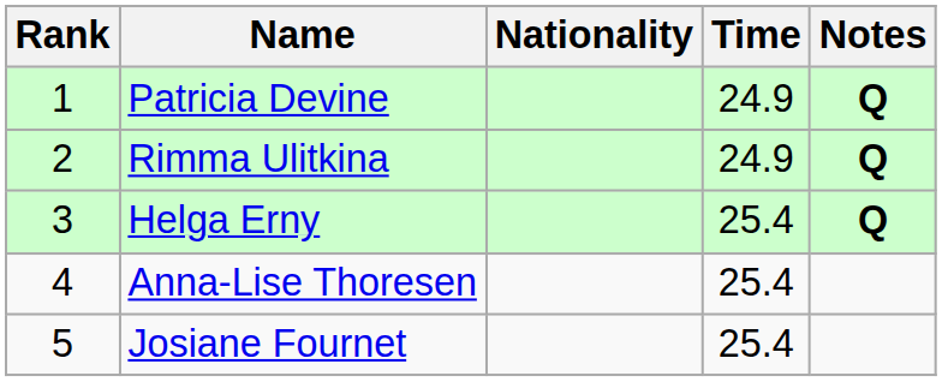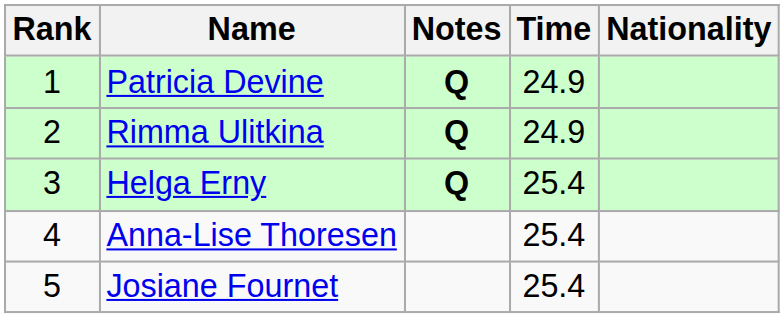columns swapped: Nationality <-> Notes
